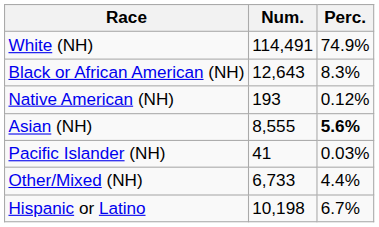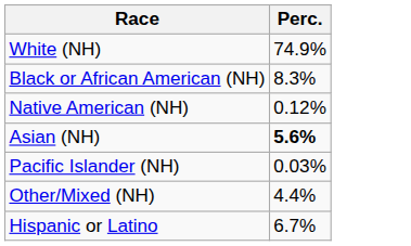- column: Num. | 114,491 | 12,643 | 193 | 8,555 | 41 | 6,733 | 10,198
